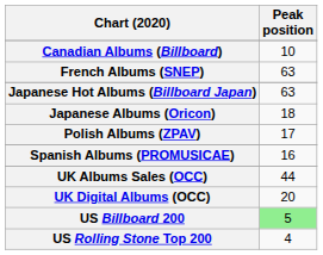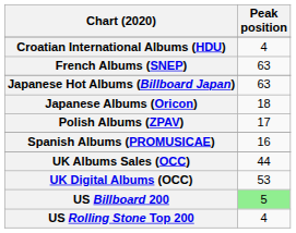- row: Canadian Albums (Billboard) | 10
+ row: Croatian International Albums (HDU) | 4
UK Digital Albums (OCC) | Peak position: 20 -> 53
